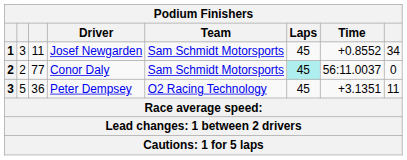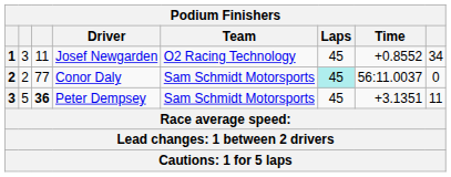Josef Newgarden | Team: Sam Schmidt Motorsports -> O2 Racing Technology
Peter Dempsey | column 3: normal -> bold
Peter Dempsey | Team: O2 Racing Technology -> Sam Schmidt Motorsports
